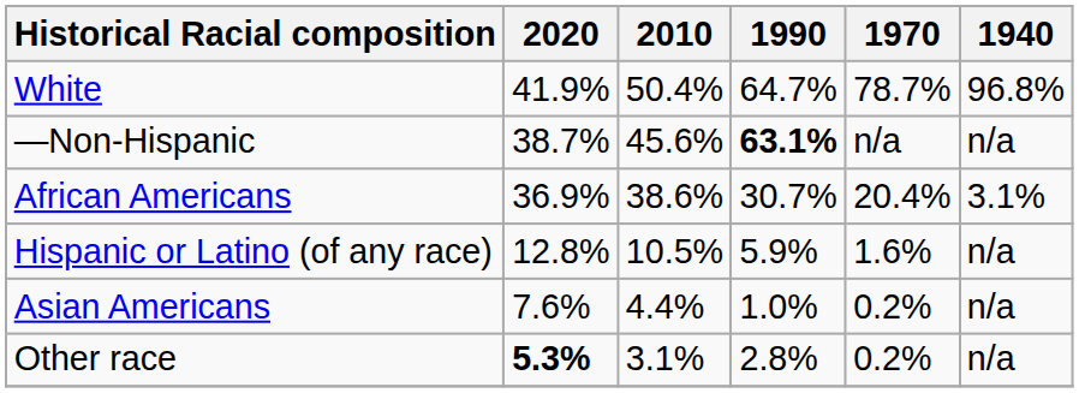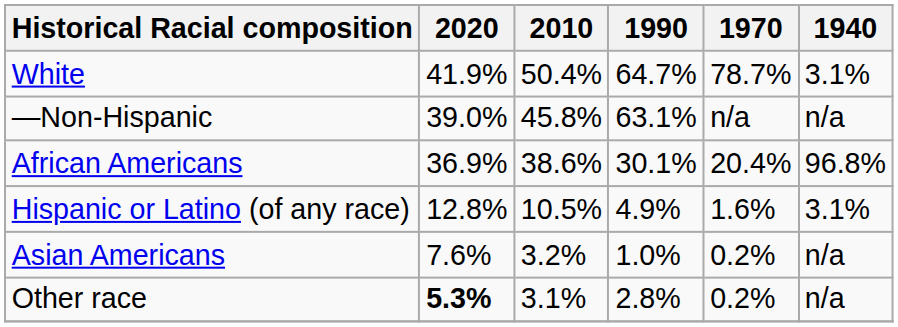White | 1940: 96.8% -> 3.1%
—Non-Hispanic | 2020: 38.7% -> 39.0%
—Non-Hispanic | 2010: 45.6% -> 45.8%
—Non-Hispanic | 1990: bold -> normal
African Americans | 1990: 30.7% -> 30.1%
African Americans | 1940: 3.1% -> 96.8%
Hispanic or Latino (of any race) | 1990: 5.9% -> 4.9%
Hispanic or Latino (of any race) | 1940: n/a -> 3.1%
Asian Americans | 2010: 4.4% -> 3.2%
